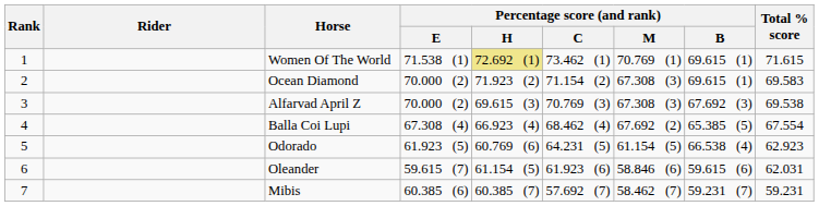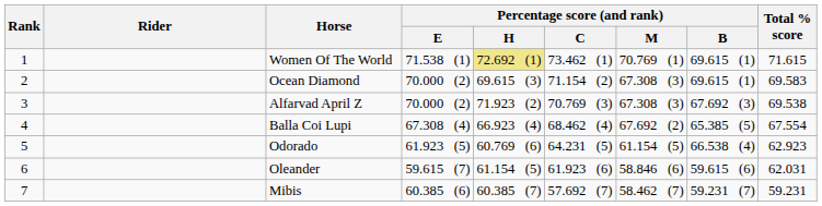Ocean Diamond | Percentage score (and rank) / H: 71.923 (2) -> 69.615 (3)
Alfarvad April Z | Percentage score (and rank) / H: 69.615 (3) -> 71.923 (2)
